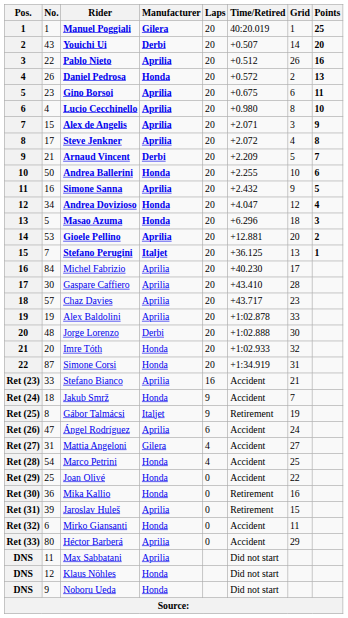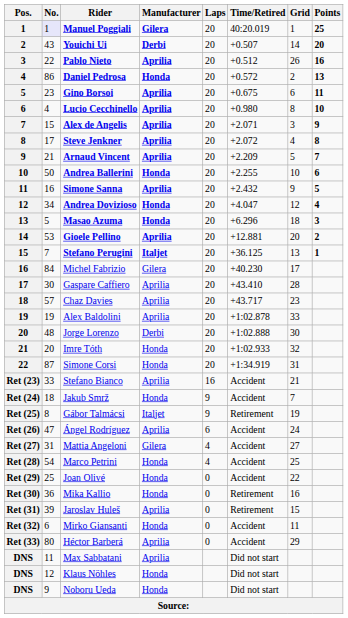Manuel Poggiali | No.: no background -> lavender background
Daniel Pedrosa | No.: 26 -> 86
Arnaud Vincent | Manufacturer: Derbi -> Aprilia
Michel Fabrizio | Manufacturer: Aprilia -> Gilera
